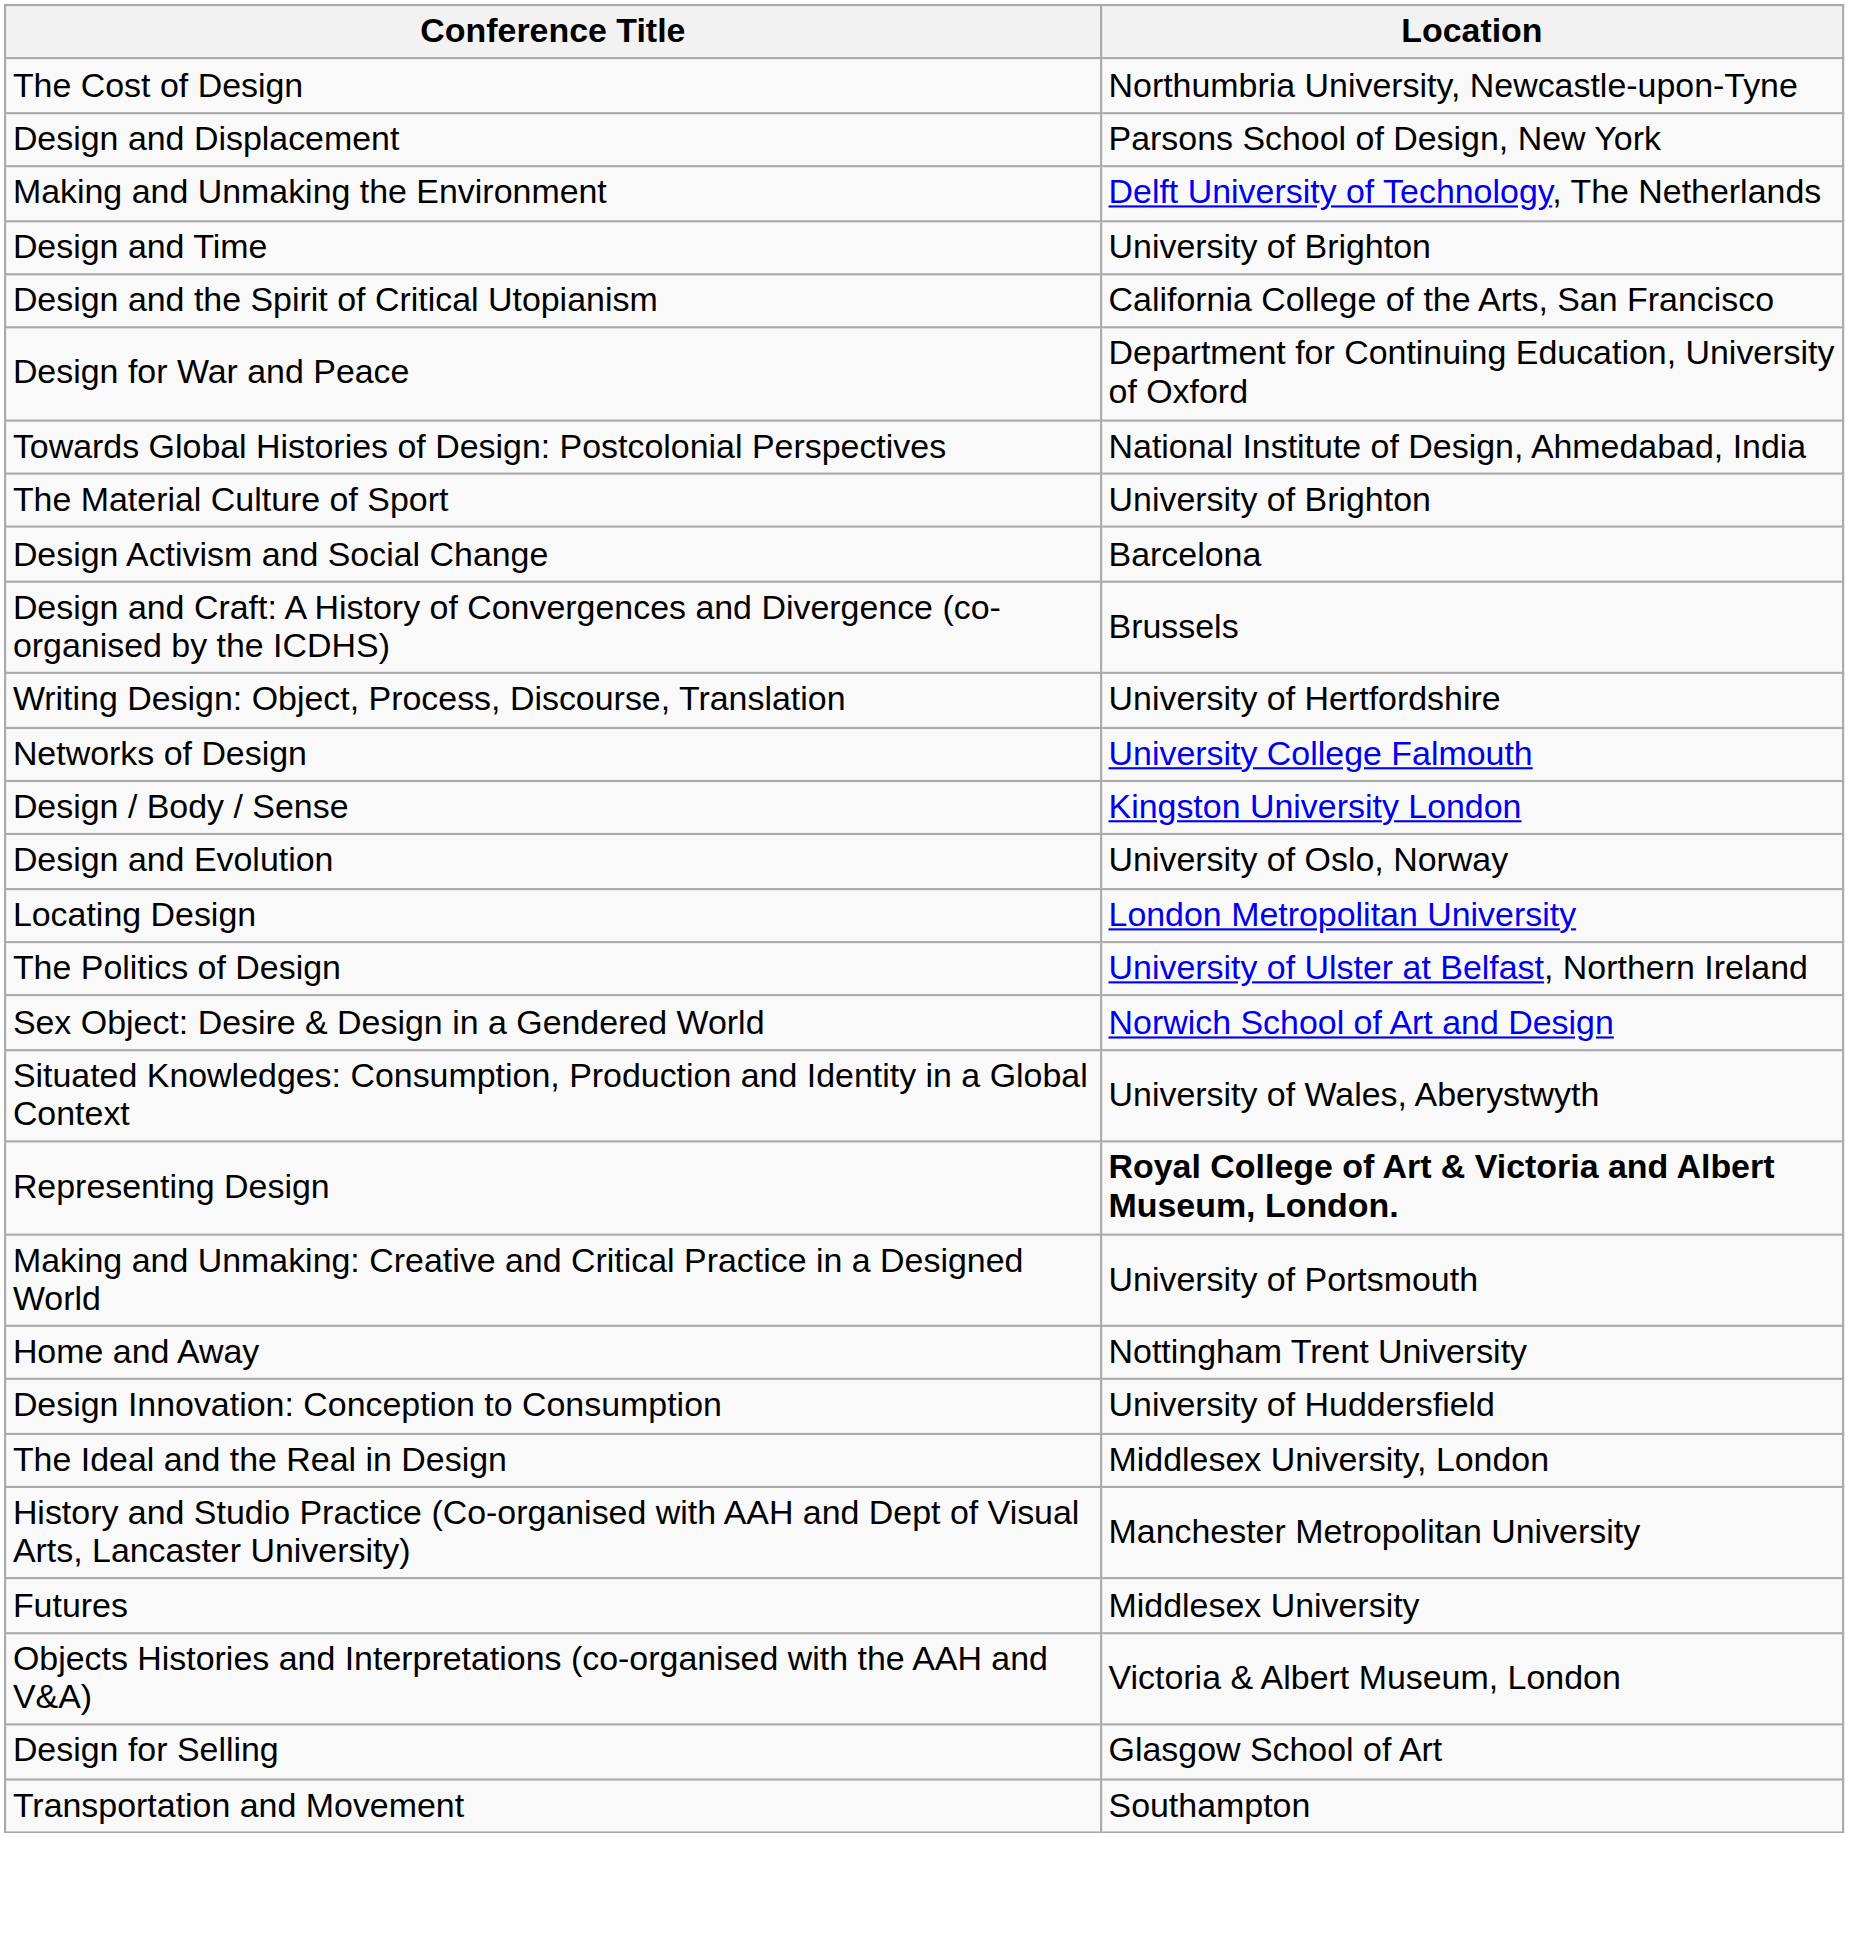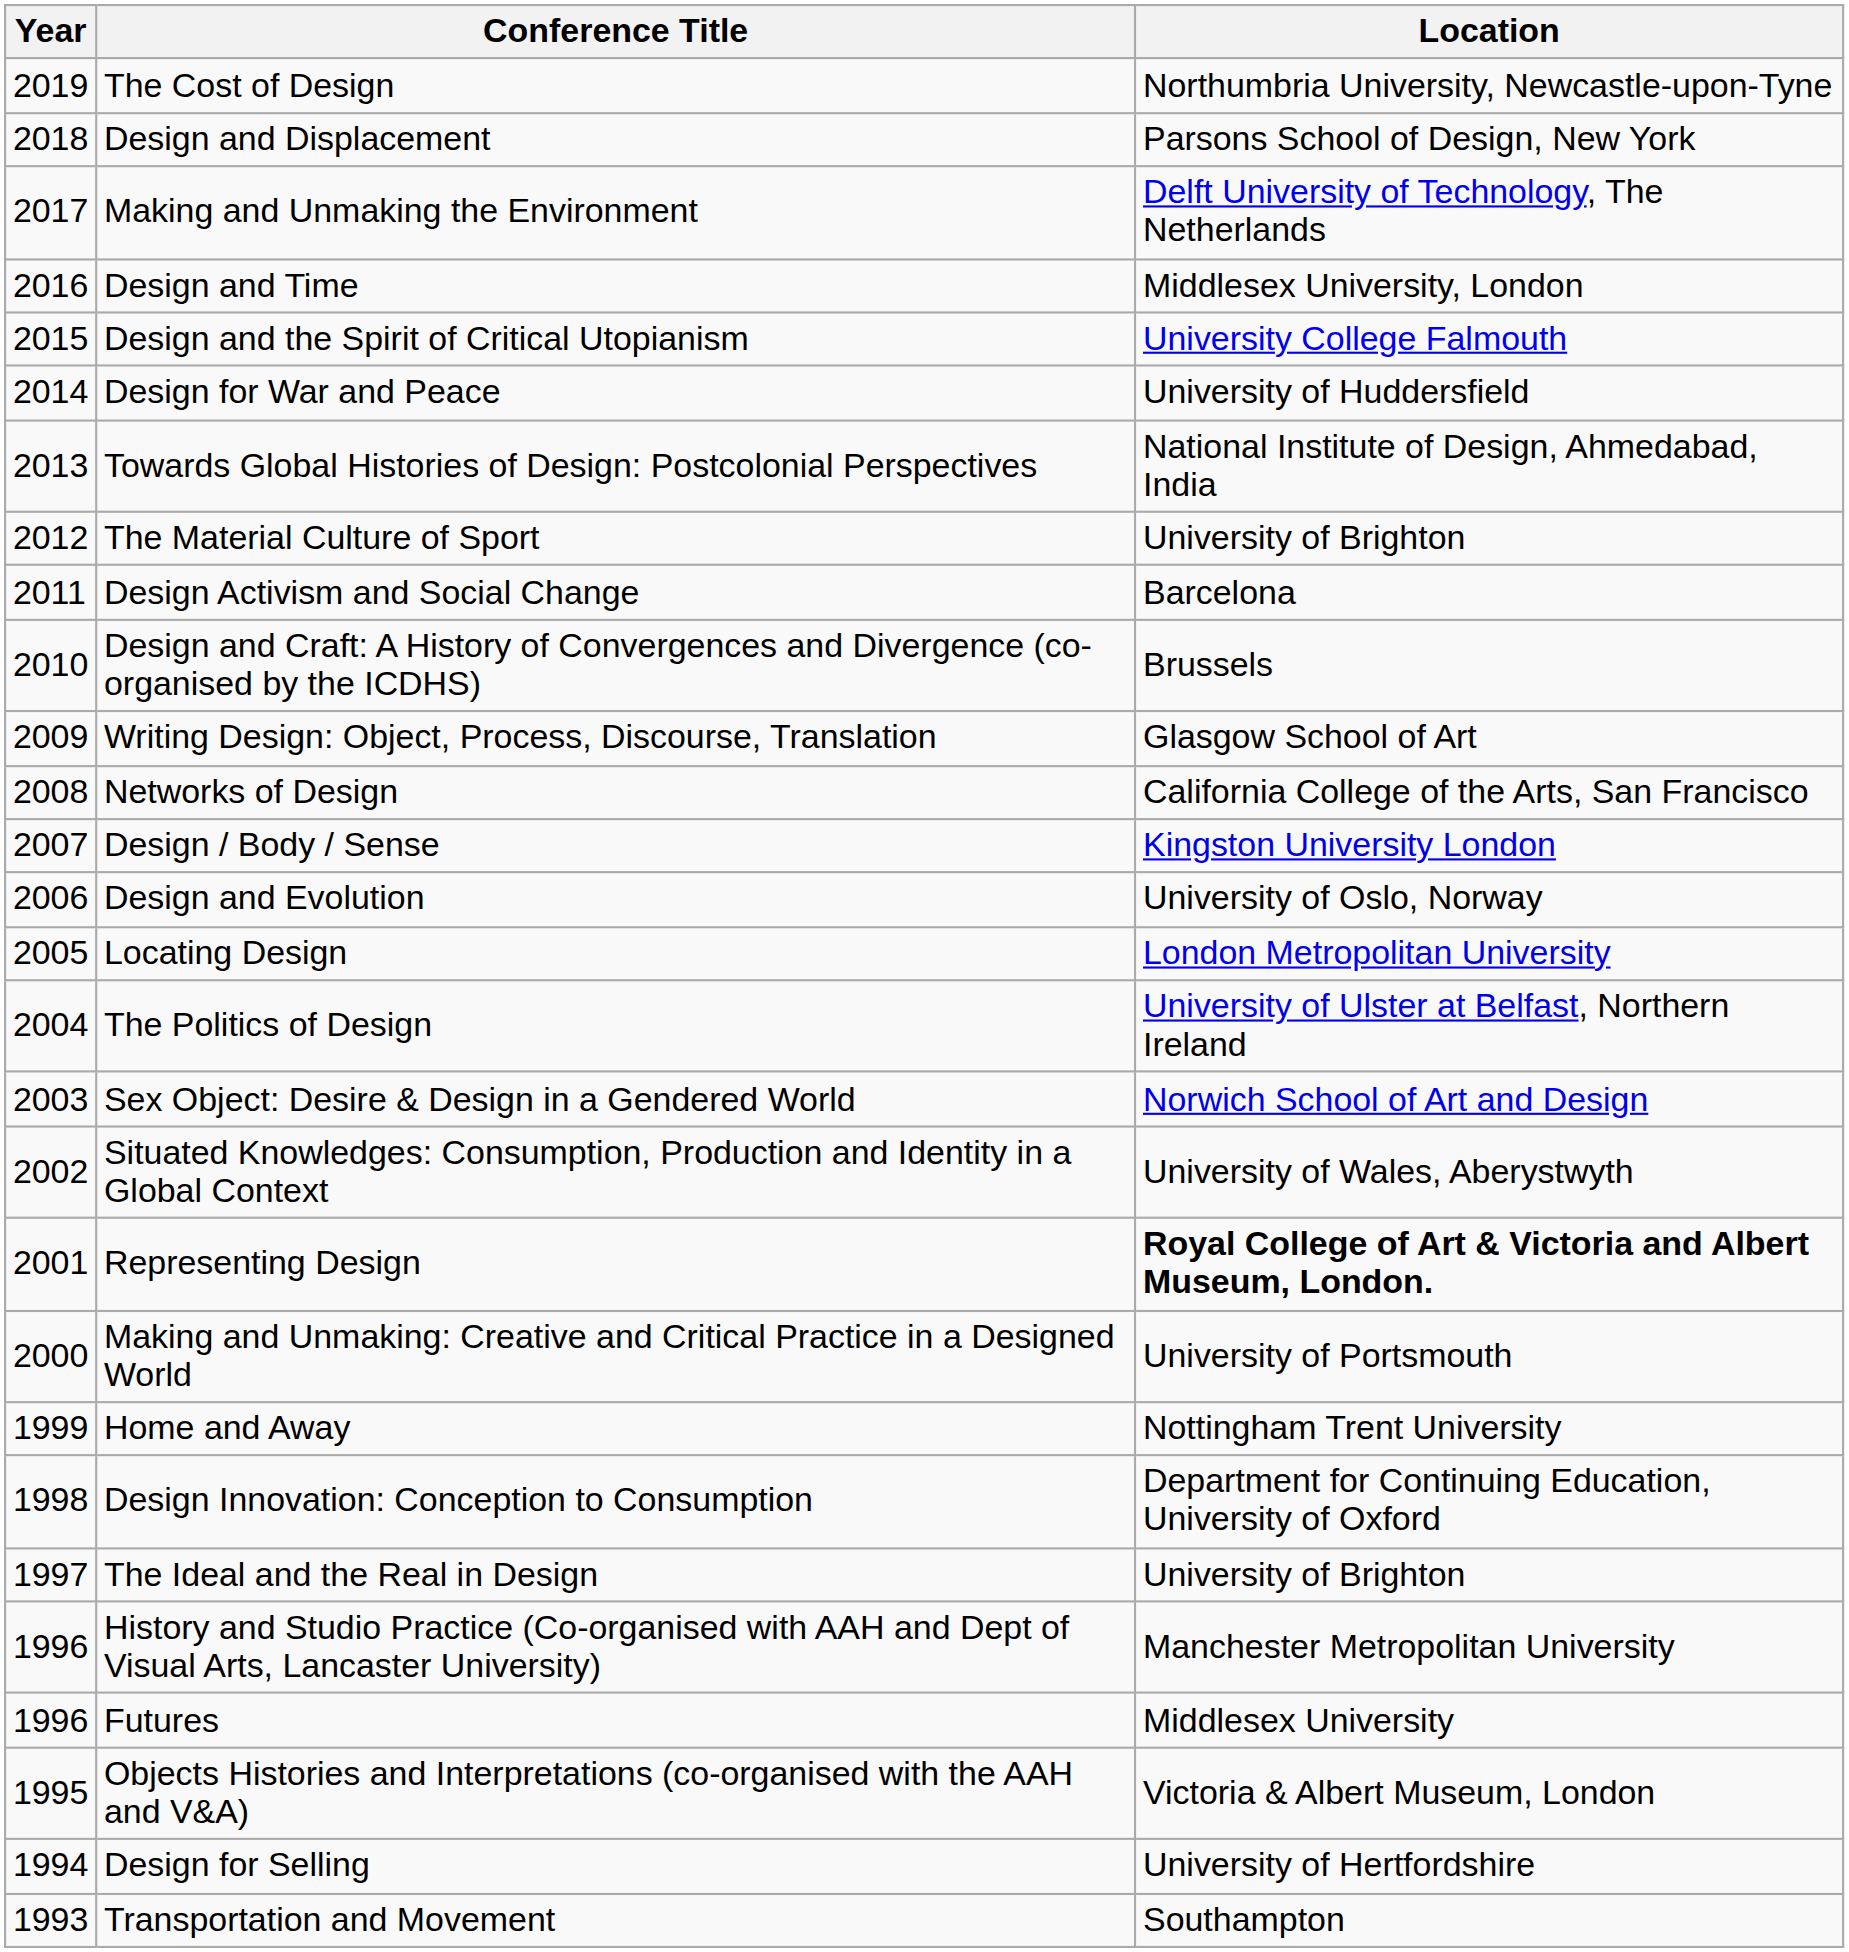+ column: Year | 2019 | 2018 | 2017 | 2016 | 2015 | 2014 | 2013 | 2012 | 2011 | 2010 | 2009 | 2008 | 2007 | 2006 | 2005 | 2004 | 2003 | 2002 | 2001 | 2000 | 1999 | 1998 | 1997 | 1996 | 1996 | 1995 | 1994 | 1993
Design and Time | Location: University of Brighton -> Middlesex University, London
Design and the Spirit of Critical Utopianism | Location: California College of the Arts, San Francisco -> University College Falmouth
Design for War and Peace | Location: Department for Continuing Education, University of Oxford -> University of Huddersfield
Writing Design: Object, Process, Discourse, Translation | Location: University of Hertfordshire -> Glasgow School of Art
Networks of Design | Location: University College Falmouth -> California College of the Arts, San Francisco
Design Innovation: Conception to Consumption | Location: University of Huddersfield -> Department for Continuing Education, University of Oxford
The Ideal and the Real in Design | Location: Middlesex University, London -> University of Brighton
Design for Selling | Location: Glasgow School of Art -> University of Hertfordshire
